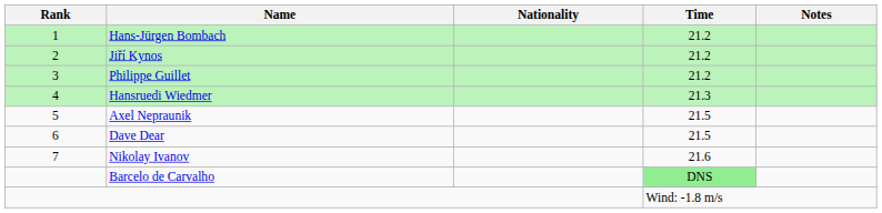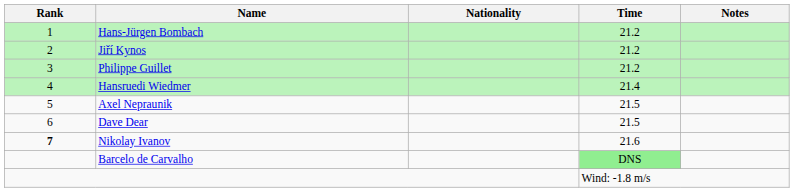Hansruedi Wiedmer | Time: 21.3 -> 21.4
Nikolay Ivanov | Rank: normal -> bold
